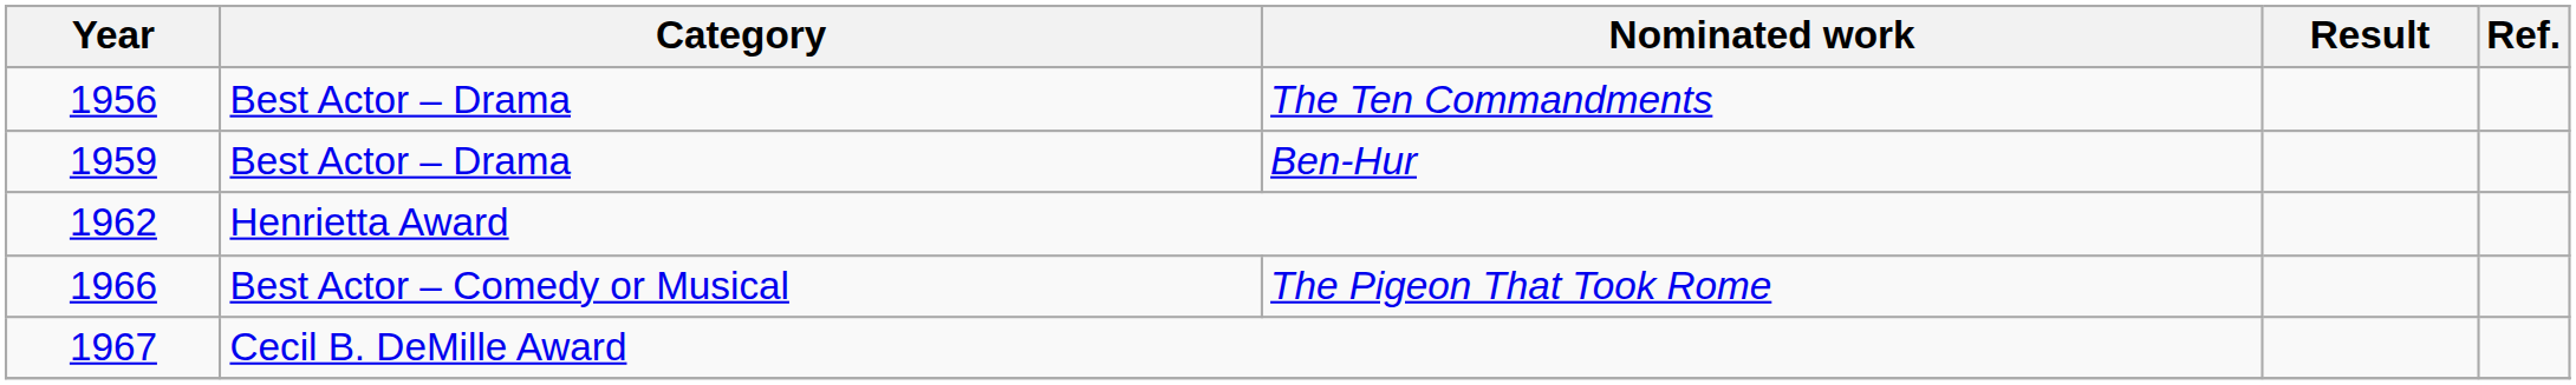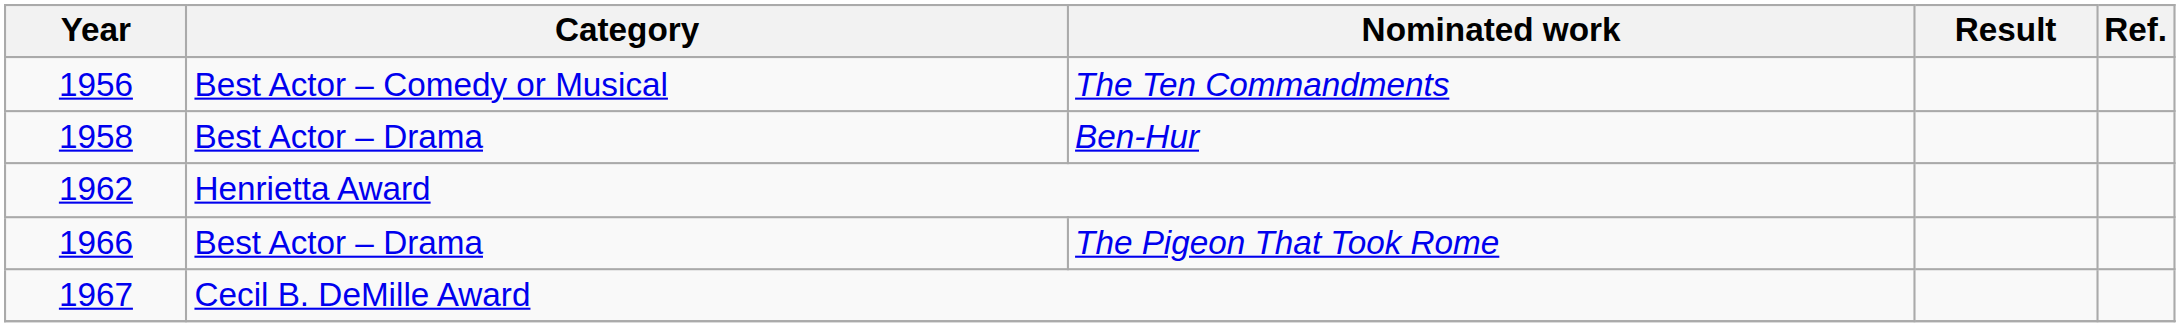The Ten Commandments | Category: Best Actor – Drama -> Best Actor – Comedy or Musical
Ben-Hur | Year: 1959 -> 1958
The Pigeon That Took Rome | Category: Best Actor – Comedy or Musical -> Best Actor – Drama
